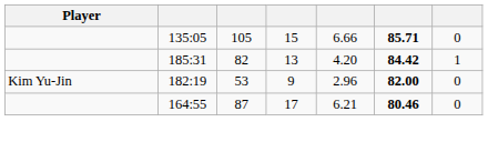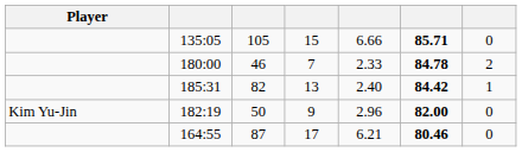+ row: 180:00 | 46 | 7 | 2.33 | 84.78 | 2
185:31 | column 5: 4.20 -> 2.40
182:19 | column 3: 53 -> 50
